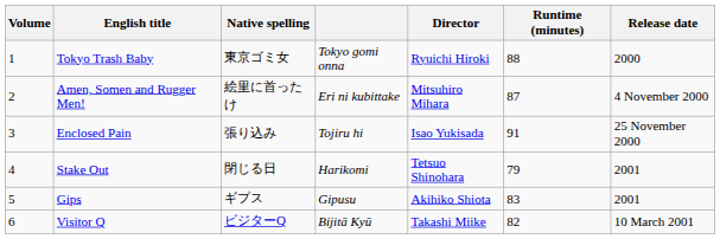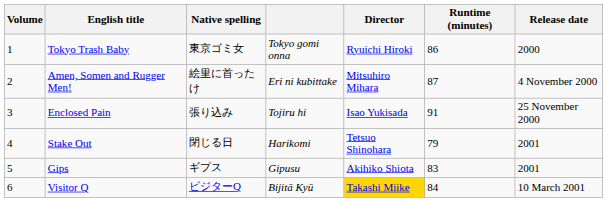Tokyo Trash Baby | Runtime (minutes): 88 -> 86
Visitor Q | Director: no background -> gold background
Visitor Q | Runtime (minutes): 82 -> 84
